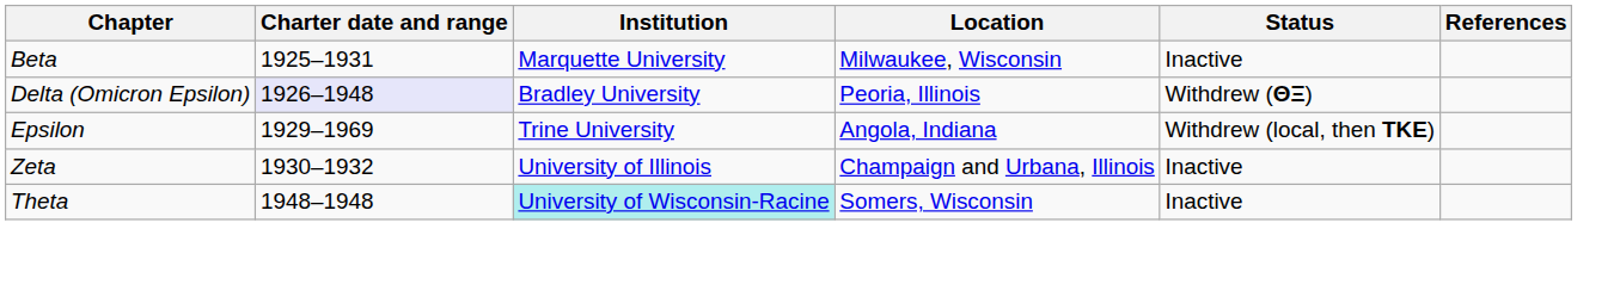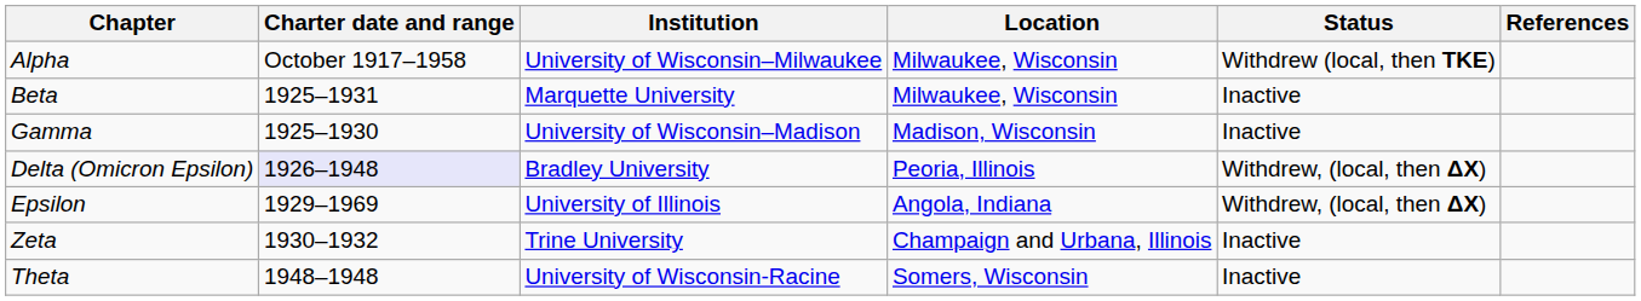+ row: Alpha | October 1917–1958 | University of Wisconsin–Milwaukee | Milwaukee, Wisconsin | Withdrew (local, then ΤΚΕ)
+ row: Gamma | 1925–1930 | University of Wisconsin–Madison | Madison, Wisconsin | Inactive
Delta (Omicron Epsilon) | Status: Withdrew (ΘΞ) -> Withdrew, (local, then ΔΧ)
Epsilon | Institution: Trine University -> University of Illinois
Epsilon | Status: Withdrew (local, then ΤΚΕ) -> Withdrew, (local, then ΔΧ)
Zeta | Institution: University of Illinois -> Trine University
Theta | Institution: paleturquoise background -> no background
